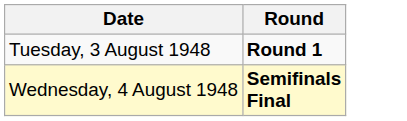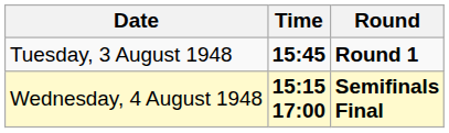+ column: Time | 15:45 | 15:15 17:00
